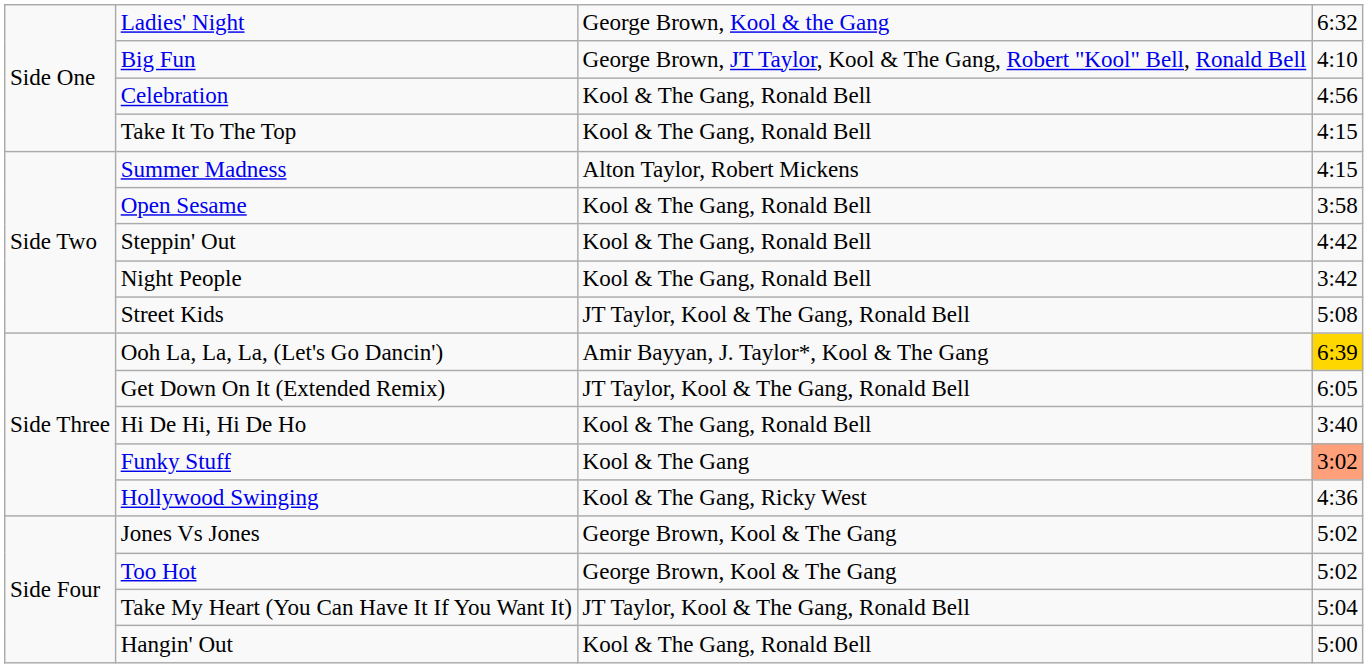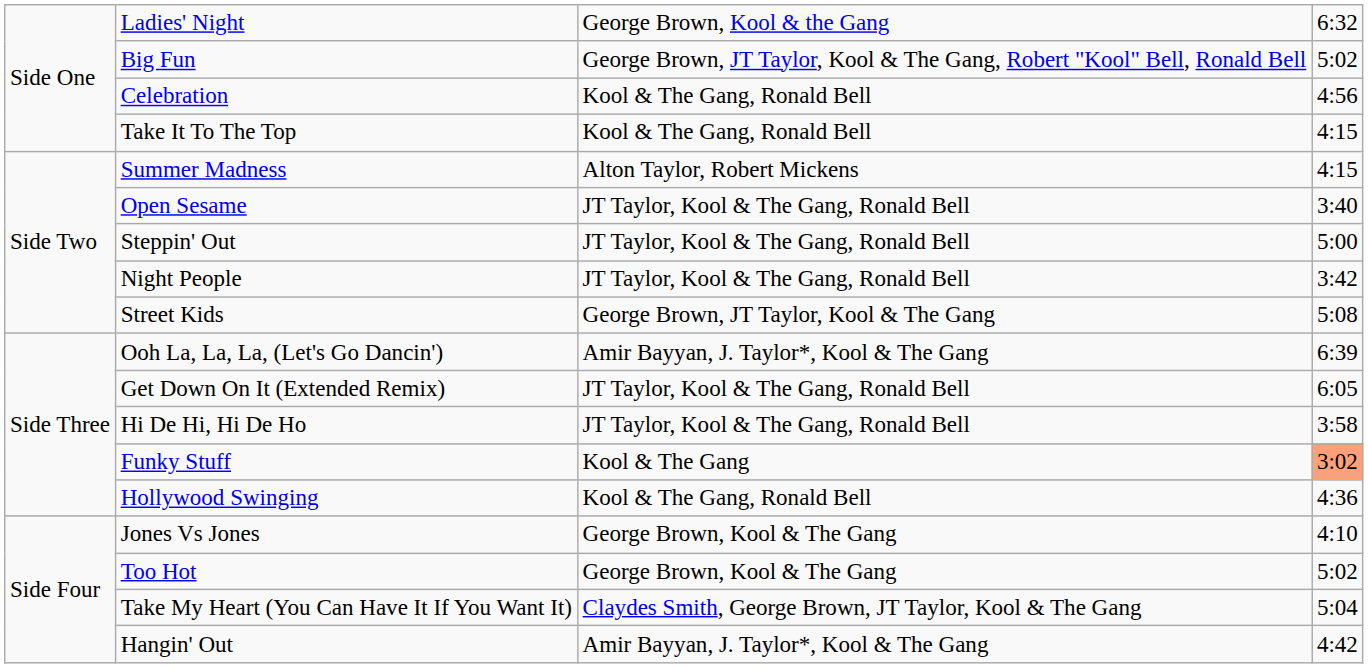Big Fun | column 4: 4:10 -> 5:02
Open Sesame | column 3: Kool & The Gang, Ronald Bell -> JT Taylor, Kool & The Gang, Ronald Bell
Open Sesame | column 4: 3:58 -> 3:40
Steppin' Out | column 3: Kool & The Gang, Ronald Bell -> JT Taylor, Kool & The Gang, Ronald Bell
Steppin' Out | column 4: 4:42 -> 5:00
Night People | column 3: Kool & The Gang, Ronald Bell -> JT Taylor, Kool & The Gang, Ronald Bell
Street Kids | column 3: JT Taylor, Kool & The Gang, Ronald Bell -> George Brown, JT Taylor, Kool & The Gang
Ooh La, La, La, (Let's Go Dancin') | column 4: gold background -> no background
Hi De Hi, Hi De Ho | column 3: Kool & The Gang, Ronald Bell -> JT Taylor, Kool & The Gang, Ronald Bell
Hi De Hi, Hi De Ho | column 4: 3:40 -> 3:58
Hollywood Swinging | column 3: Kool & The Gang, Ricky West -> Kool & The Gang, Ronald Bell
Jones Vs Jones | column 4: 5:02 -> 4:10
Take My Heart (You Can Have It If You Want It) | column 3: JT Taylor, Kool & The Gang, Ronald Bell -> Claydes Smith, George Brown, JT Taylor, Kool & The Gang
Hangin' Out | column 3: Kool & The Gang, Ronald Bell -> Amir Bayyan, J. Taylor*, Kool & The Gang
Hangin' Out | column 4: 5:00 -> 4:42
